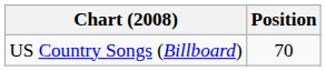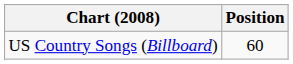US Country Songs (Billboard) | Position: 70 -> 60
